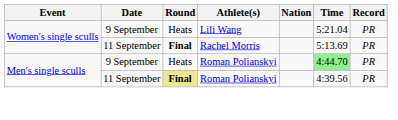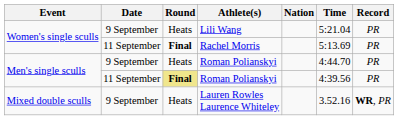9 September / Roman Polianskyi | Time: lightgreen background -> no background
+ row: Mixed double sculls | 9 September | Heats | Lauren Rowles Laurence Whiteley | 3.52.16 | WR, PR
